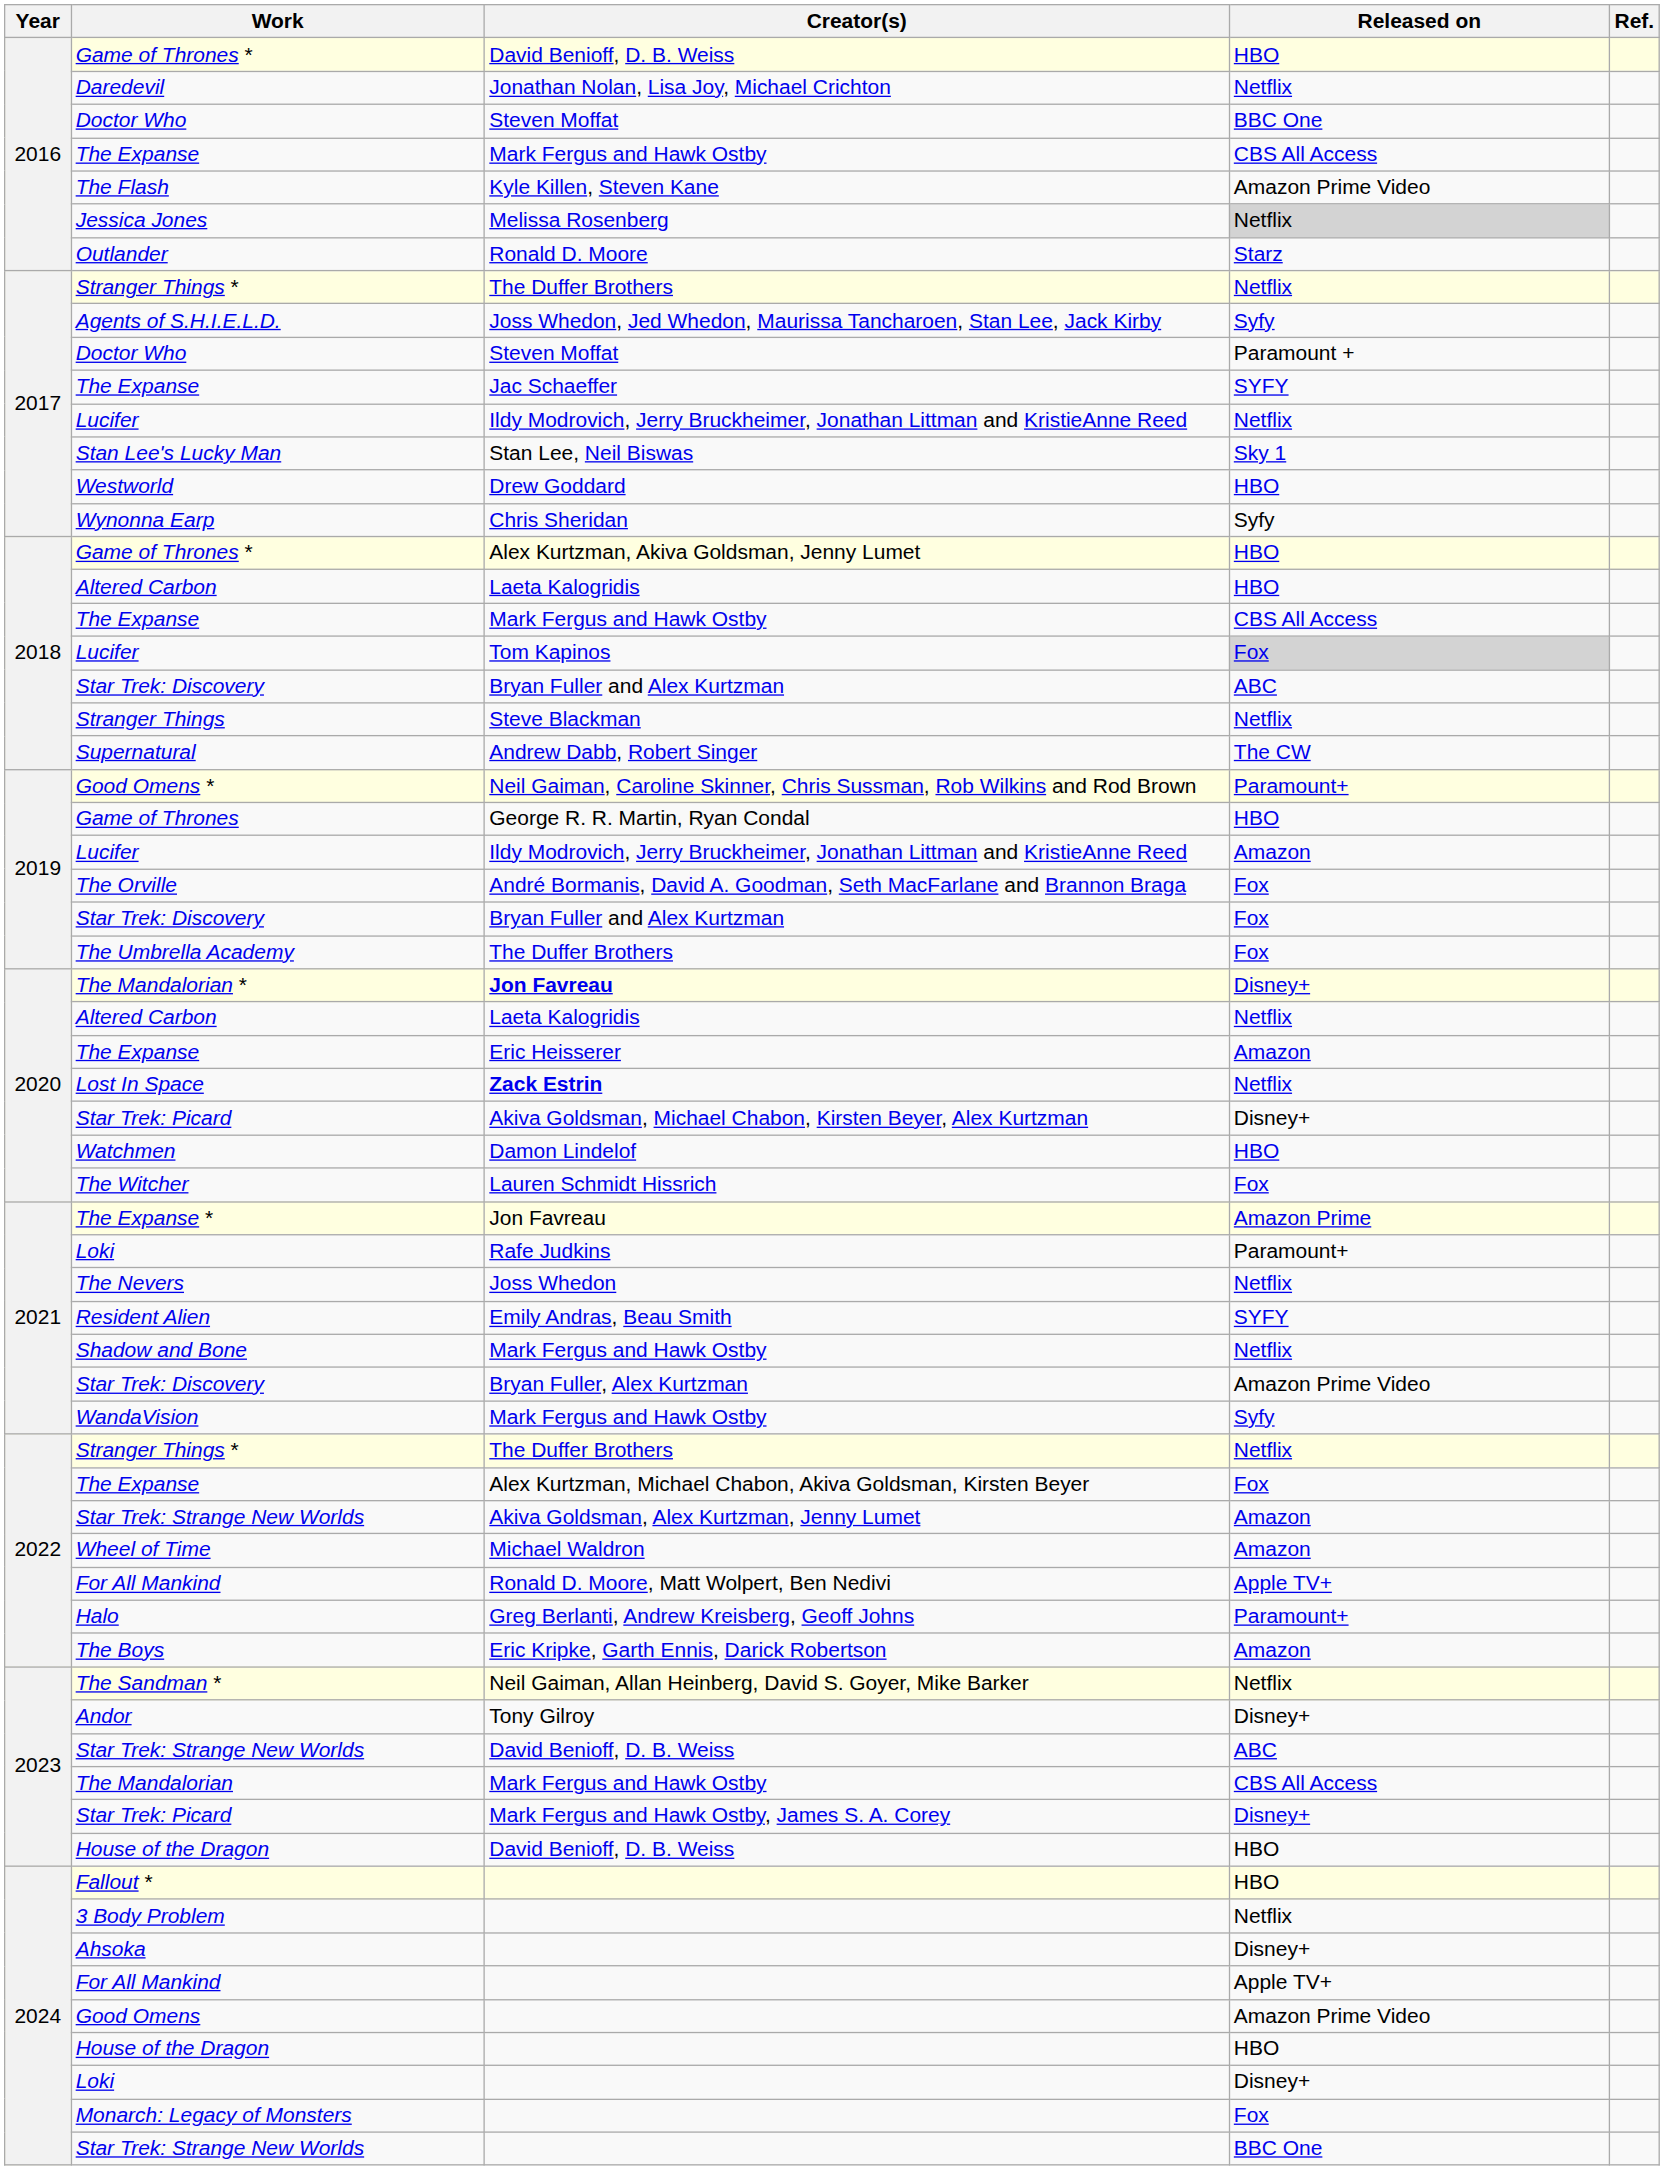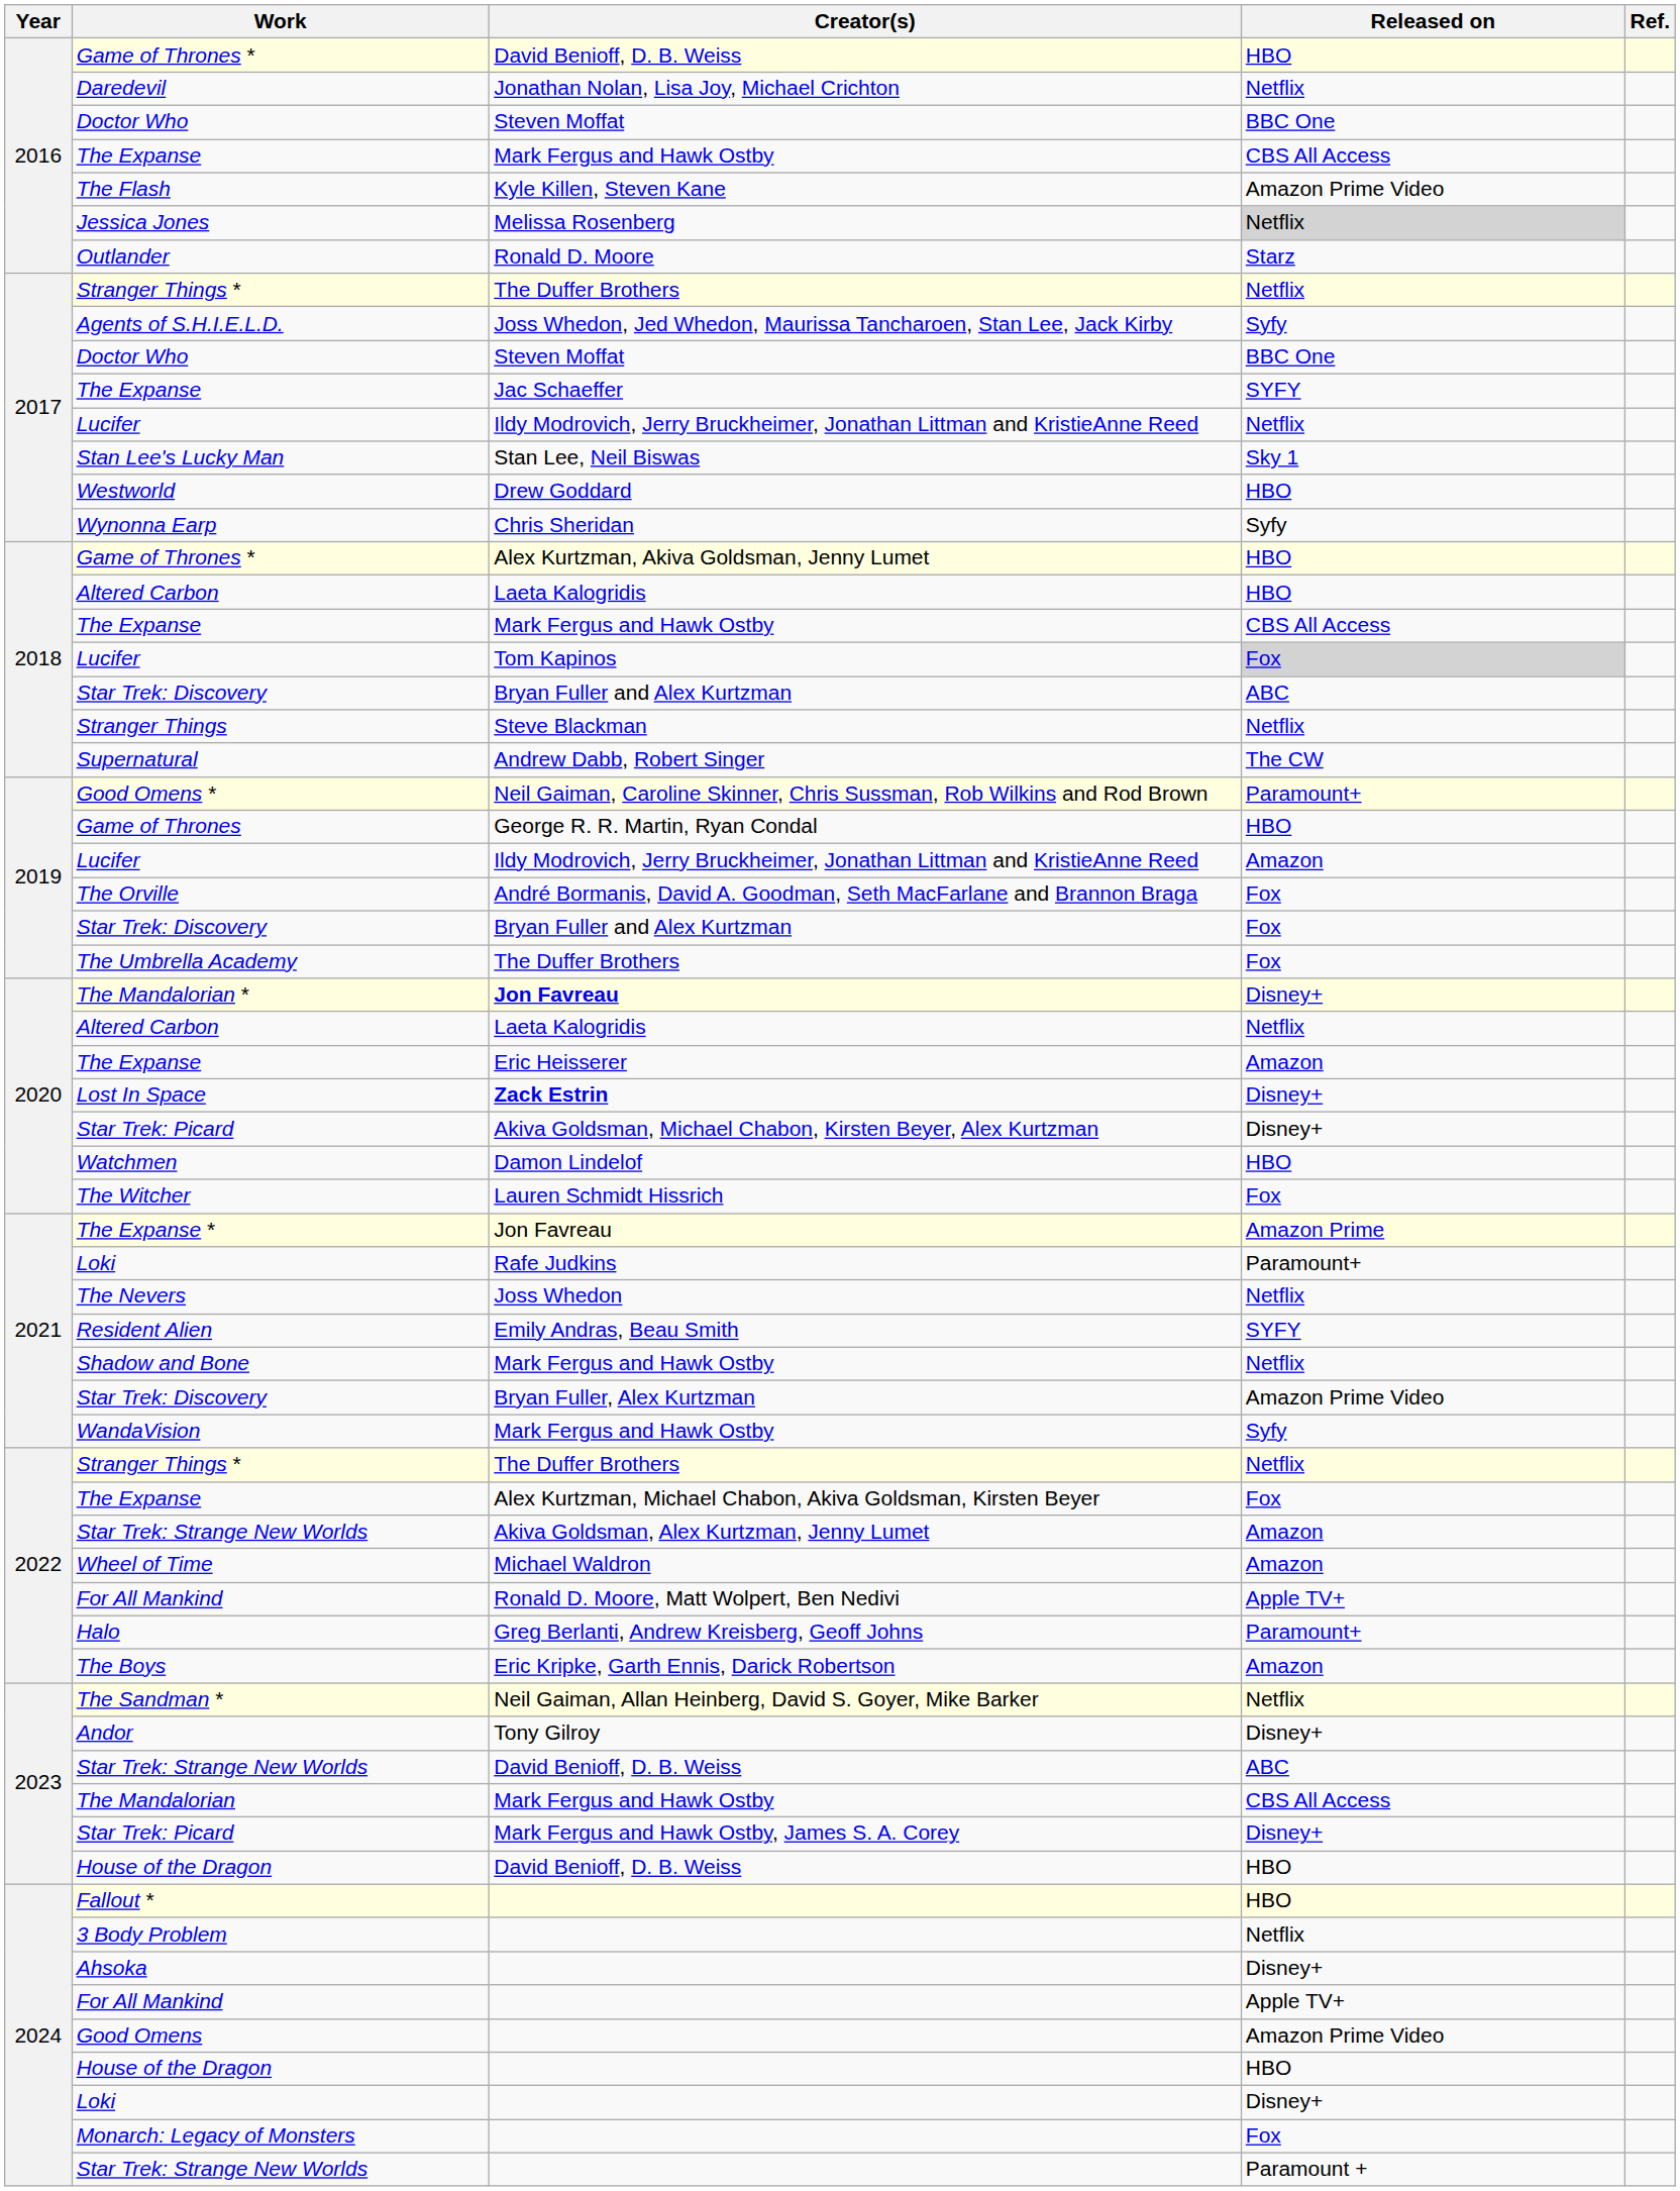2017 / Doctor Who | Released on: Paramount + -> BBC One
Lost In Space | Released on: Netflix -> Disney+
2024 / Star Trek: Strange New Worlds | Released on: BBC One -> Paramount +
